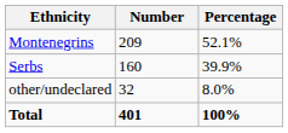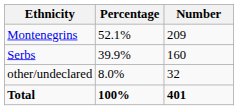columns swapped: Number <-> Percentage
